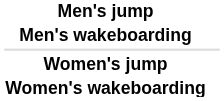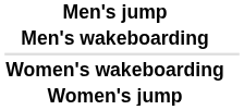rows swapped: Women's jump <-> Women's wakeboarding
